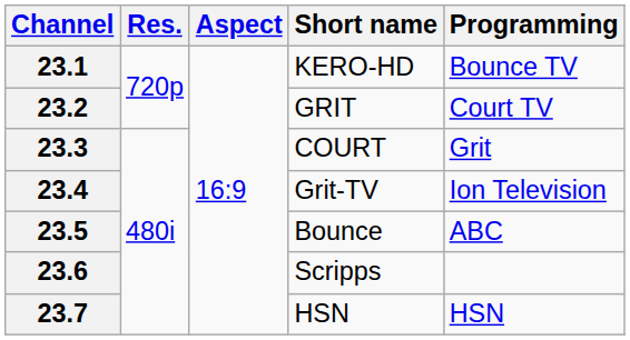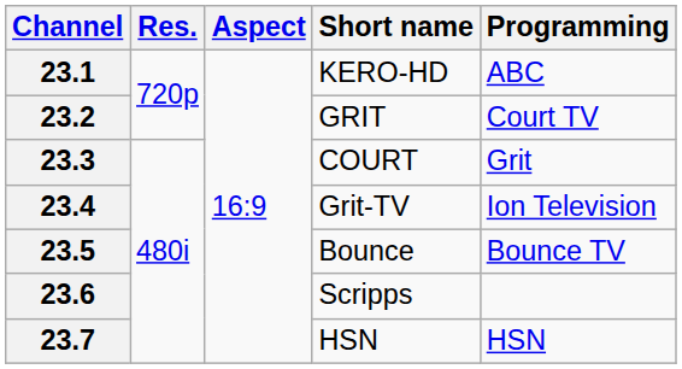23.1 | Programming: Bounce TV -> ABC
23.5 | Programming: ABC -> Bounce TV
